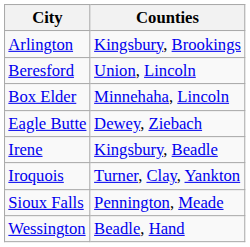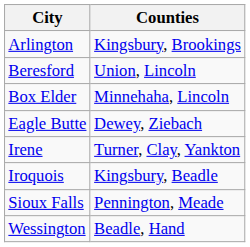Irene | Counties: Kingsbury, Beadle -> Turner, Clay, Yankton
Iroquois | Counties: Turner, Clay, Yankton -> Kingsbury, Beadle
